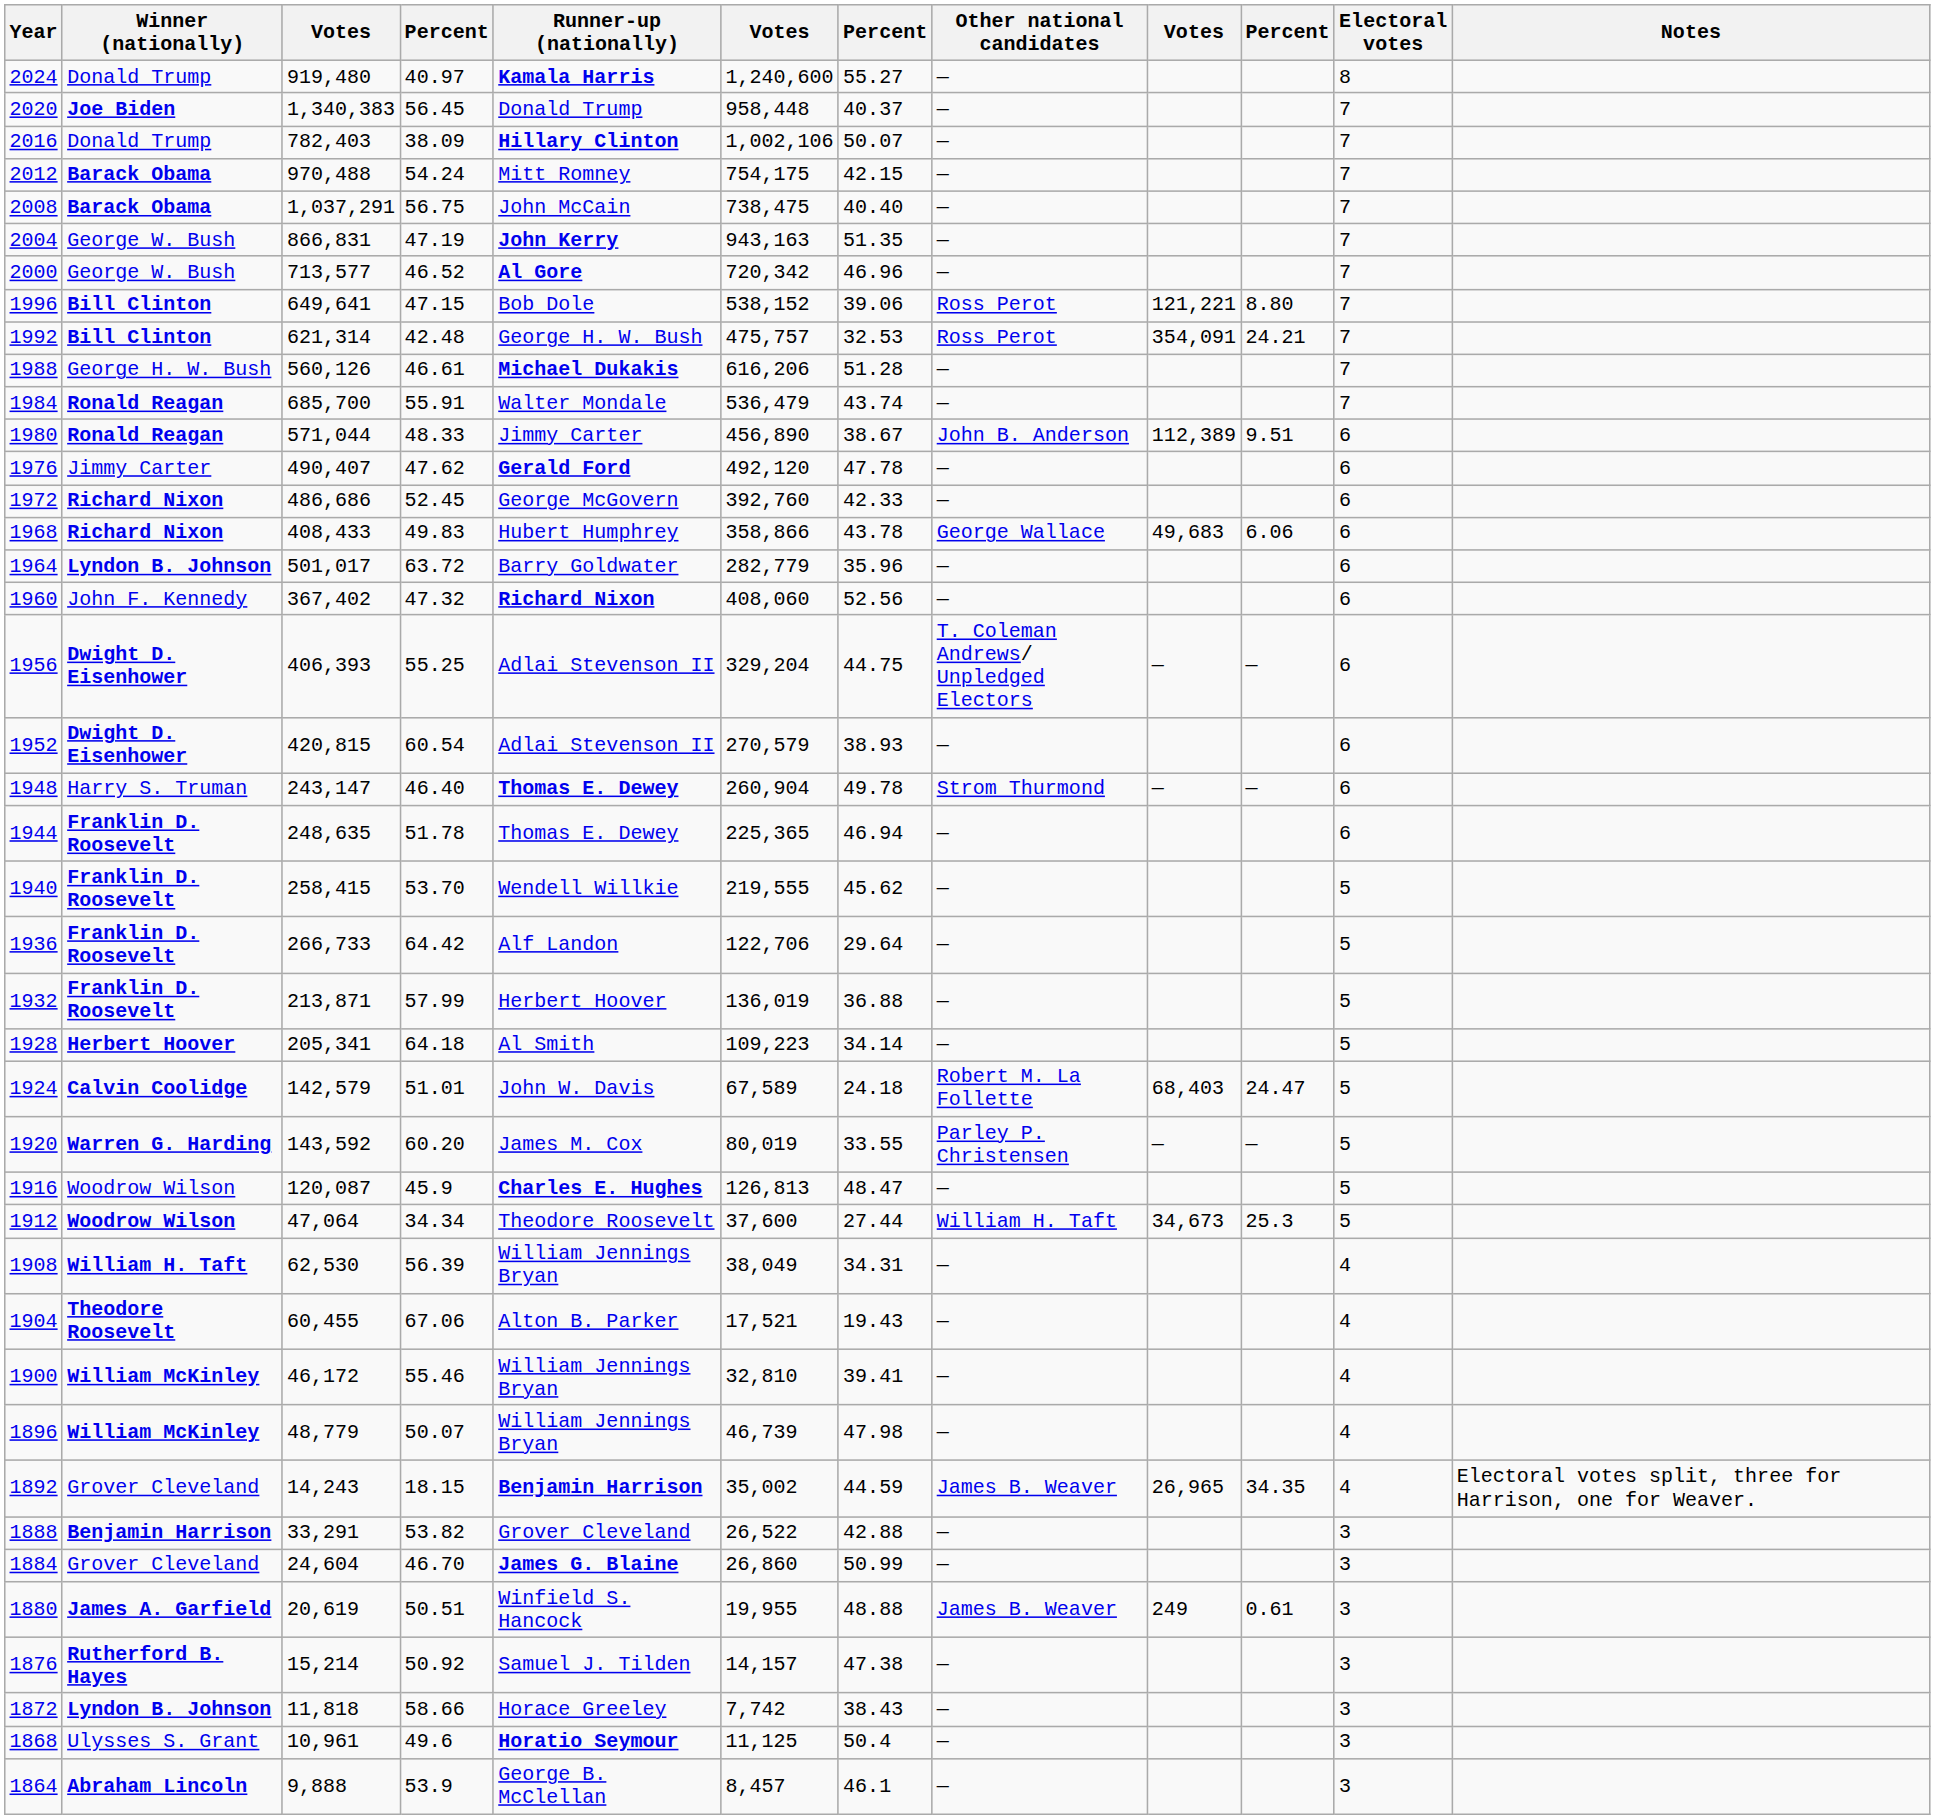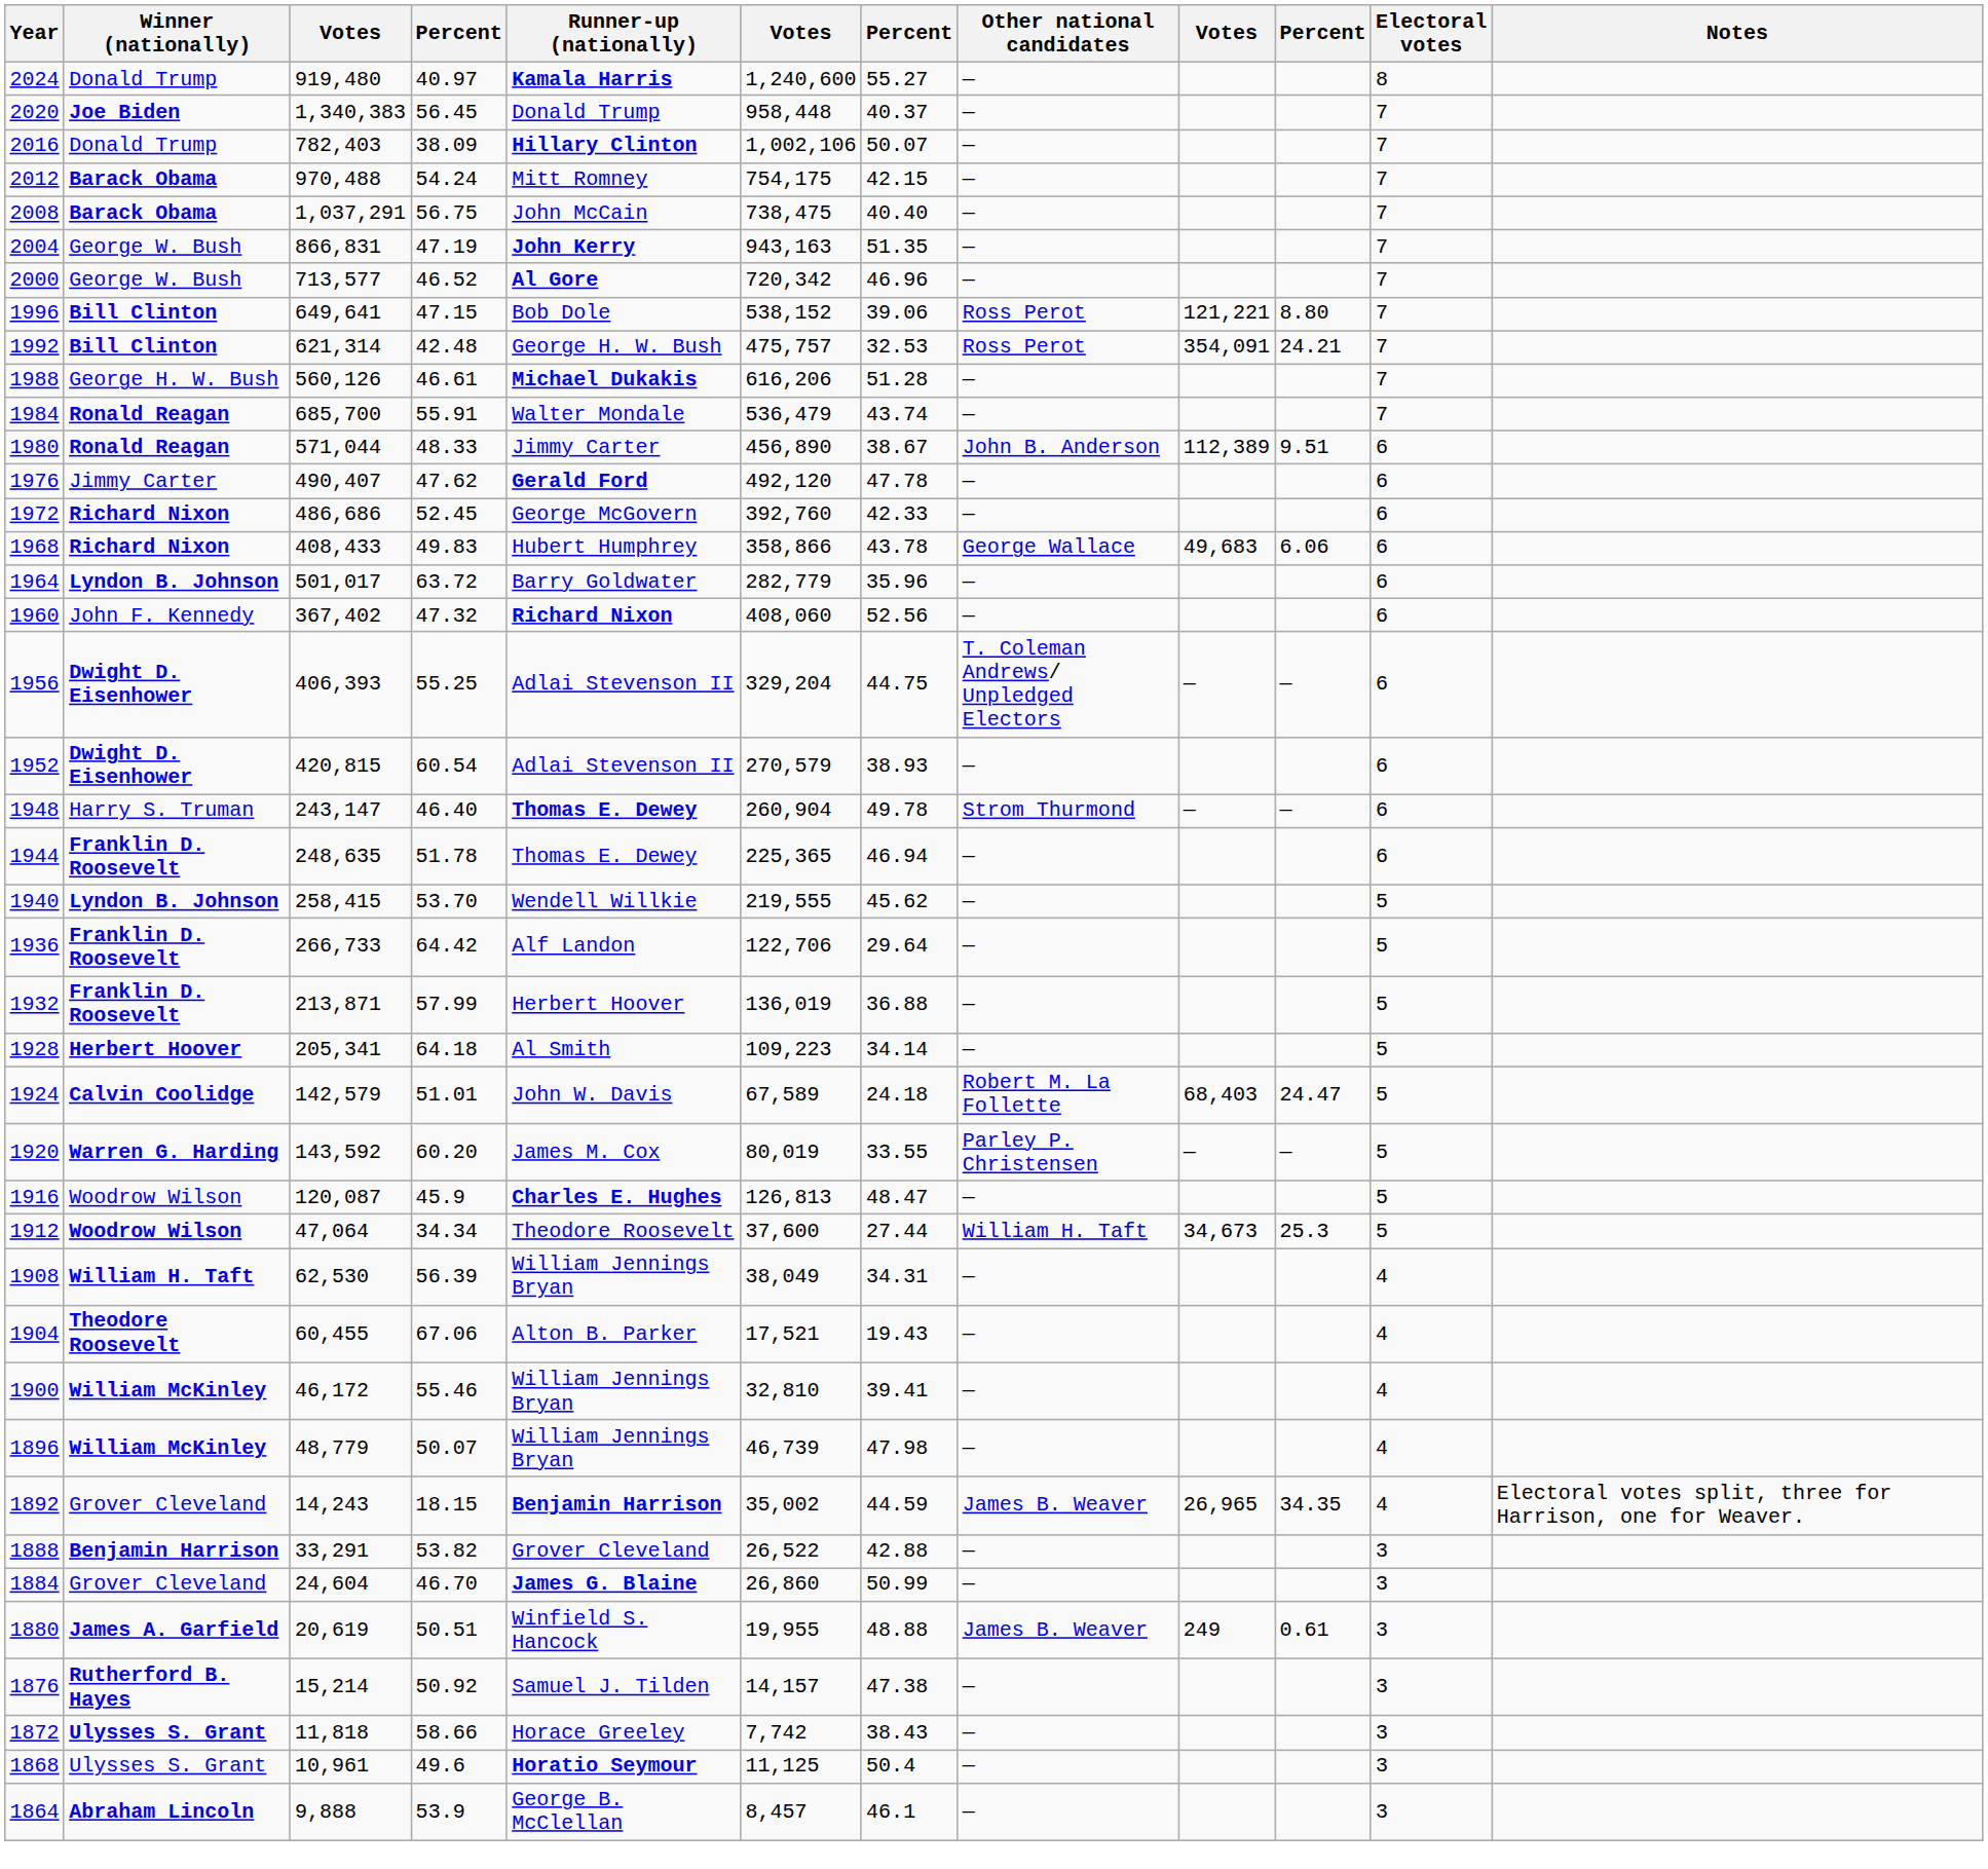1940 | Winner (nationally): Franklin D. Roosevelt -> Lyndon B. Johnson
1872 | Winner (nationally): Lyndon B. Johnson -> Ulysses S. Grant
